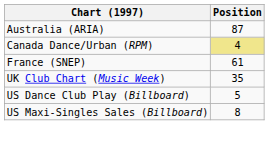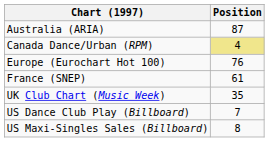+ row: Europe (Eurochart Hot 100) | 76
US Dance Club Play (Billboard) | Position: 5 -> 7
